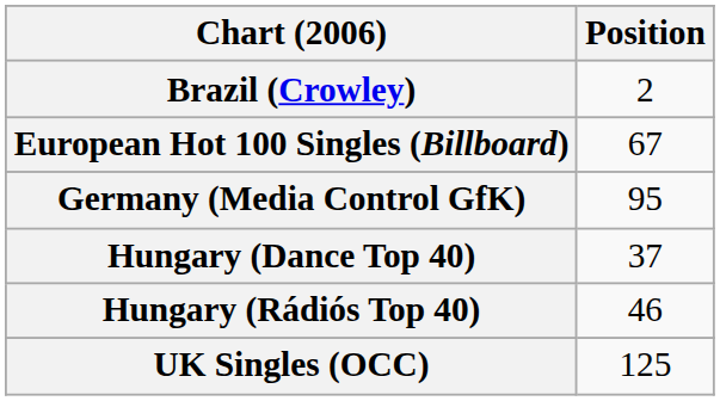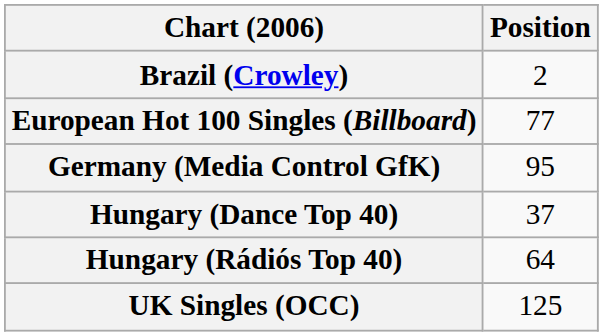European Hot 100 Singles (Billboard) | Position: 67 -> 77
Hungary (Rádiós Top 40) | Position: 46 -> 64
